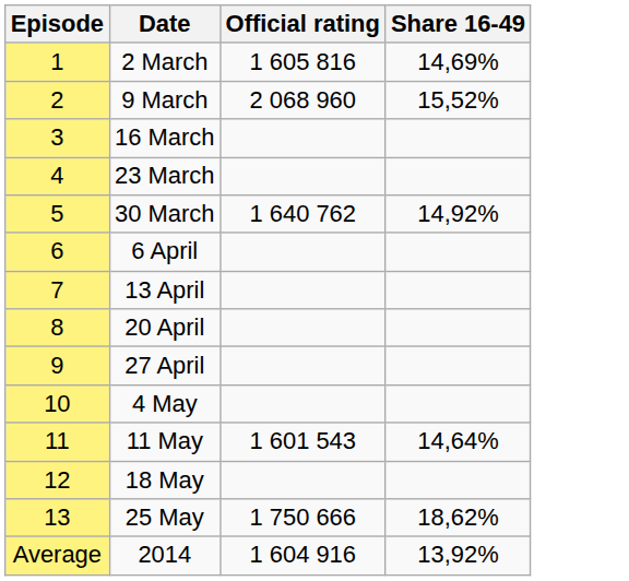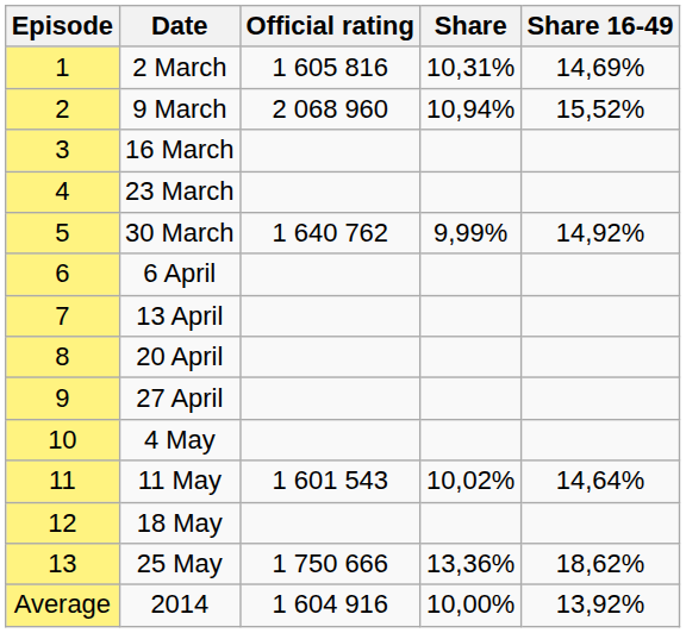+ column: Share | 10,31% | 10,94% | 9,99% | 10,02% | 13,36% | 10,00%
